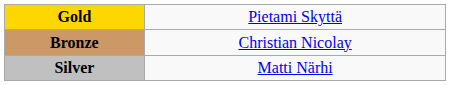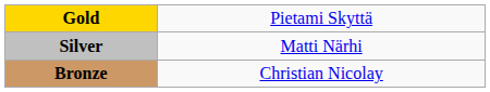rows swapped: Silver <-> Bronze
